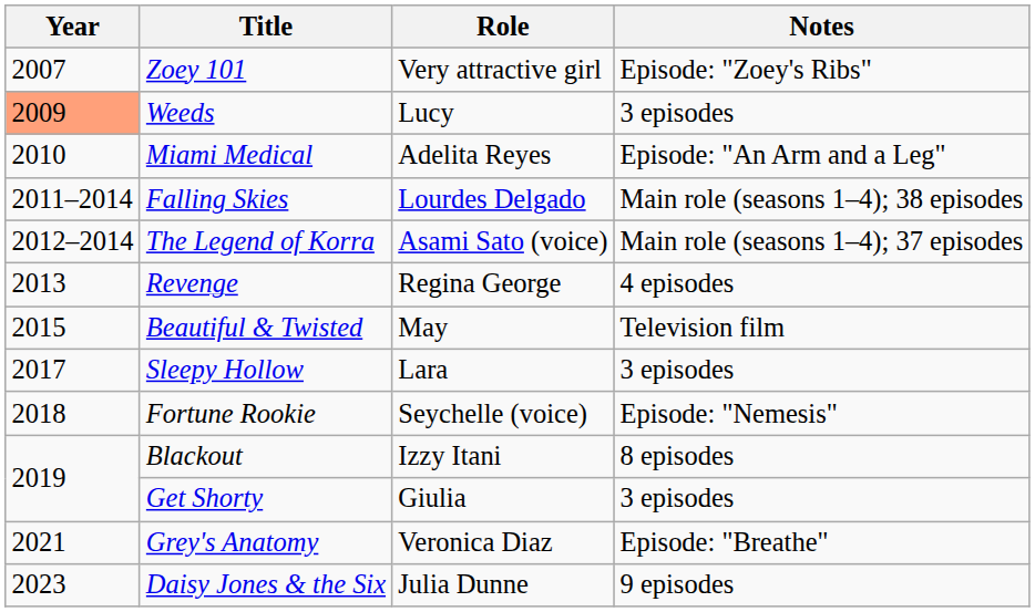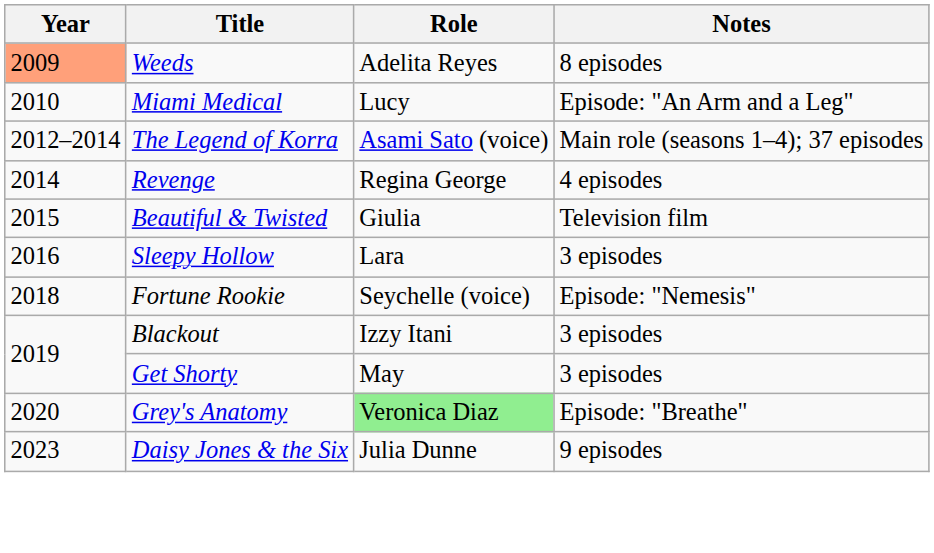- row: 2007 | Zoey 101 | Very attractive girl | Episode: "Zoey's Ribs"
Weeds | Role: Lucy -> Adelita Reyes
Weeds | Notes: 3 episodes -> 8 episodes
Miami Medical | Role: Adelita Reyes -> Lucy
- row: 2011–2014 | Falling Skies | Lourdes Delgado | Main role (seasons 1–4); 38 episodes
Revenge | Year: 2013 -> 2014
Beautiful & Twisted | Role: May -> Giulia
Sleepy Hollow | Year: 2017 -> 2016
Blackout | Notes: 8 episodes -> 3 episodes
Get Shorty | Role: Giulia -> May
Grey's Anatomy | Year: 2021 -> 2020
Grey's Anatomy | Role: no background -> lightgreen background
